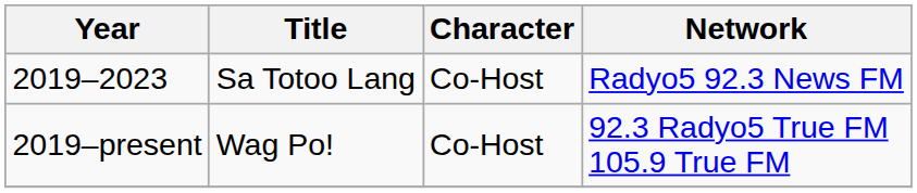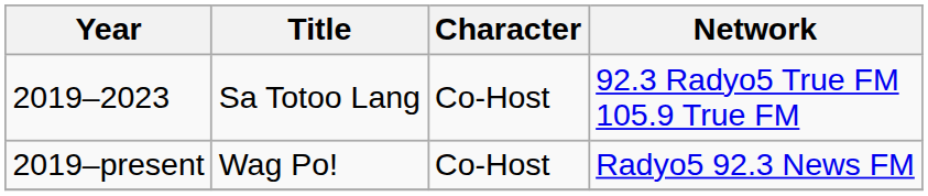2019–2023 | Network: Radyo5 92.3 News FM -> 92.3 Radyo5 True FM 105.9 True FM
2019–present | Network: 92.3 Radyo5 True FM 105.9 True FM -> Radyo5 92.3 News FM
